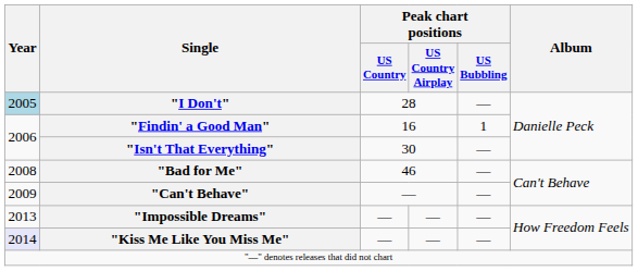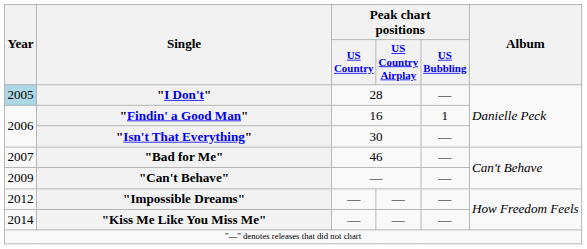"Bad for Me" | Year: 2008 -> 2007
"Impossible Dreams" | Year: 2013 -> 2012
"Kiss Me Like You Miss Me" | Year: lavender background -> no background
